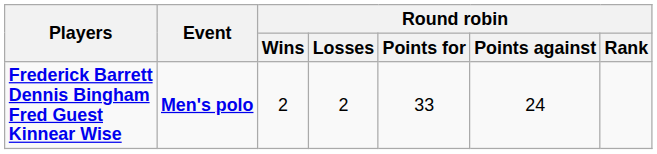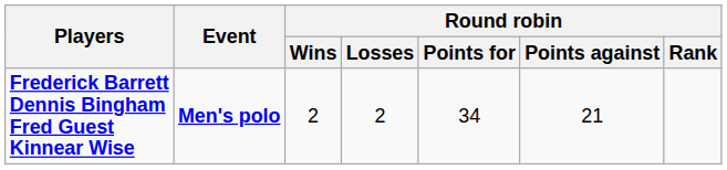Frederick Barrett Dennis Bingham Fred Guest Kinnear Wise | Round robin / Points for: 33 -> 34
Frederick Barrett Dennis Bingham Fred Guest Kinnear Wise | Round robin / Points against: 24 -> 21
